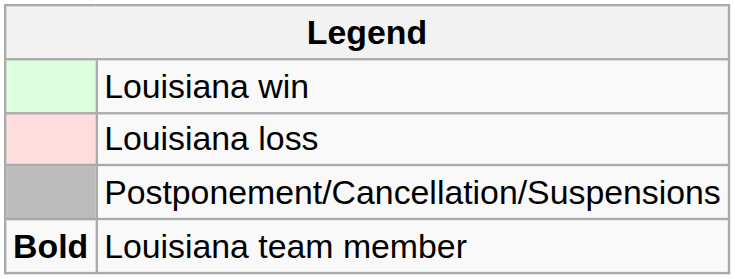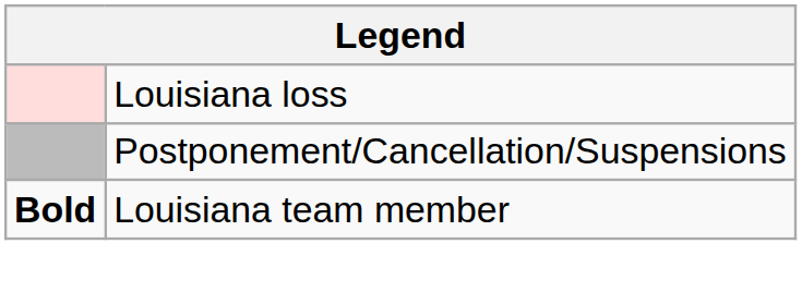- row: Louisiana win
